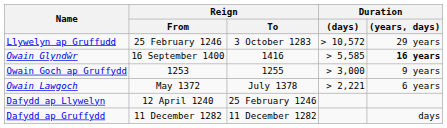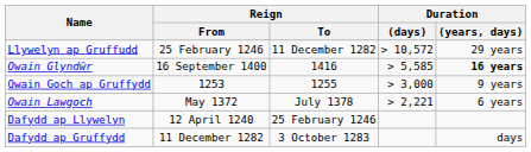Llywelyn ap Gruffudd | Reign / To: 3 October 1283 -> 11 December 1282
Dafydd ap Gruffydd | Reign / To: 11 December 1282 -> 3 October 1283
